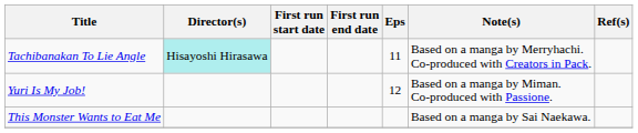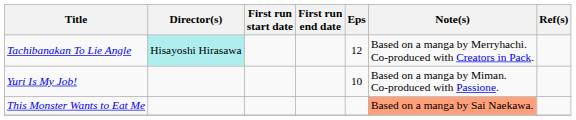Tachibanakan To Lie Angle | Eps: 11 -> 12
Yuri Is My Job! | Eps: 12 -> 10
This Monster Wants to Eat Me | Note(s): no background -> lightsalmon background
